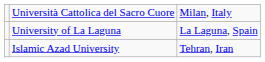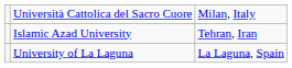rows swapped: University of La Laguna <-> Islamic Azad University
